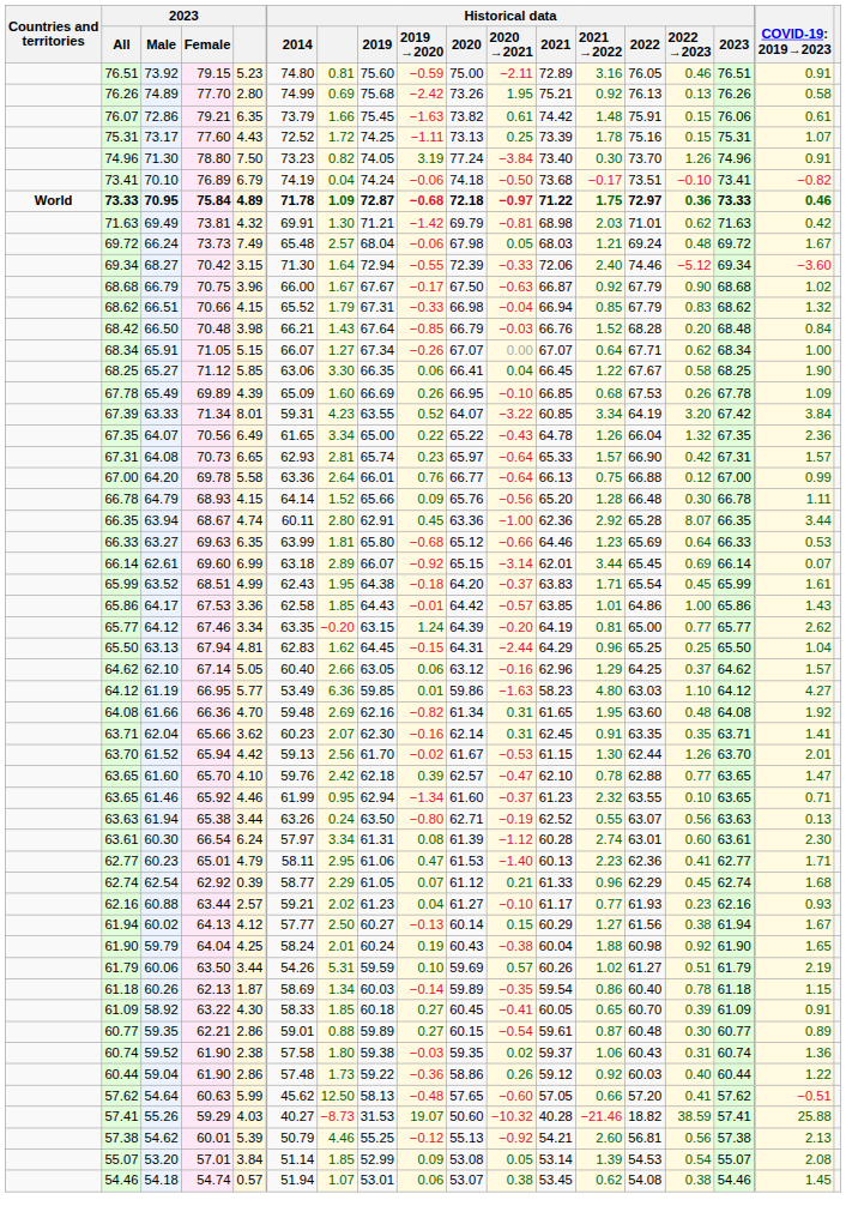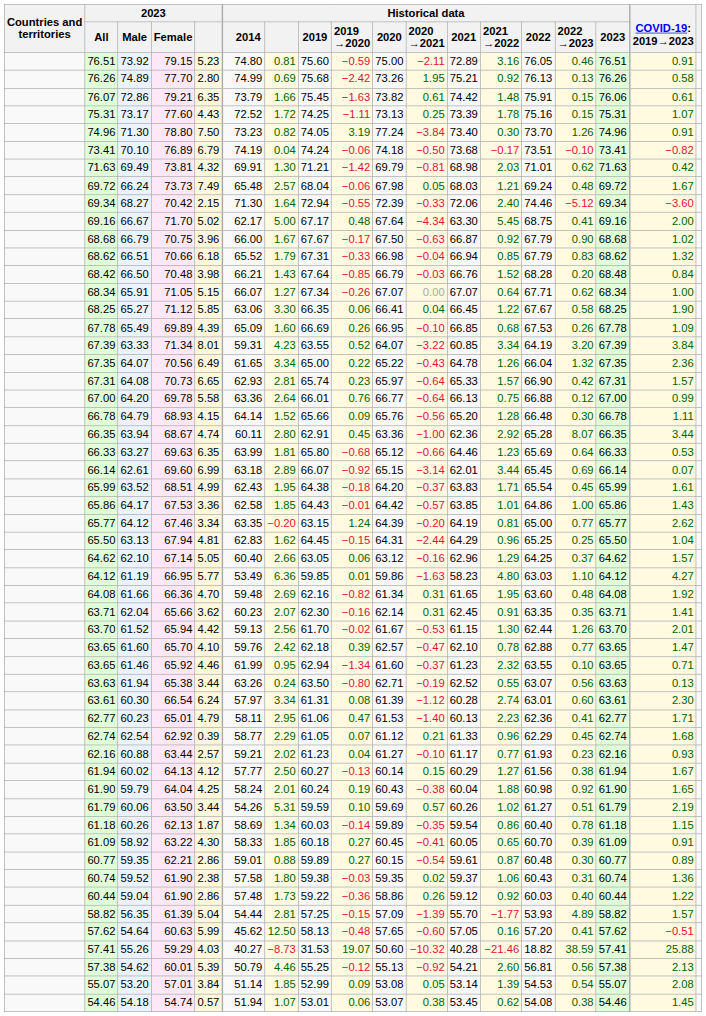- row: World | 73.33 | 70.95 | 75.84 | 4.89 | 71.78 | 1.09 | 72.87 | −0.68 | 72.18 | −0.97 | 71.22 | 1.75 | 72.97 | 0.36 | 73.33 | 0.46
68.27 | 2023: 3.15 -> 2.15
+ row: 69.16 | 66.67 | 71.70 | 5.02 | 62.17 | 5.00 | 67.17 | 0.48 | 67.64 | −4.34 | 63.30 | 5.45 | 68.75 | 0.41 | 69.16 | 2.00
66.51 | 2023: 4.15 -> 6.18
63.33 | Historical data / 2023: 67.42 -> 67.39
+ row: 58.82 | 56.35 | 61.39 | 5.04 | 54.44 | 2.81 | 57.25 | −0.15 | 57.09 | −1.39 | 55.70 | −1.77 | 53.93 | 4.89 | 58.82 | 1.57
54.64 | Historical data / 2021 →2022: 0.66 -> 0.16
